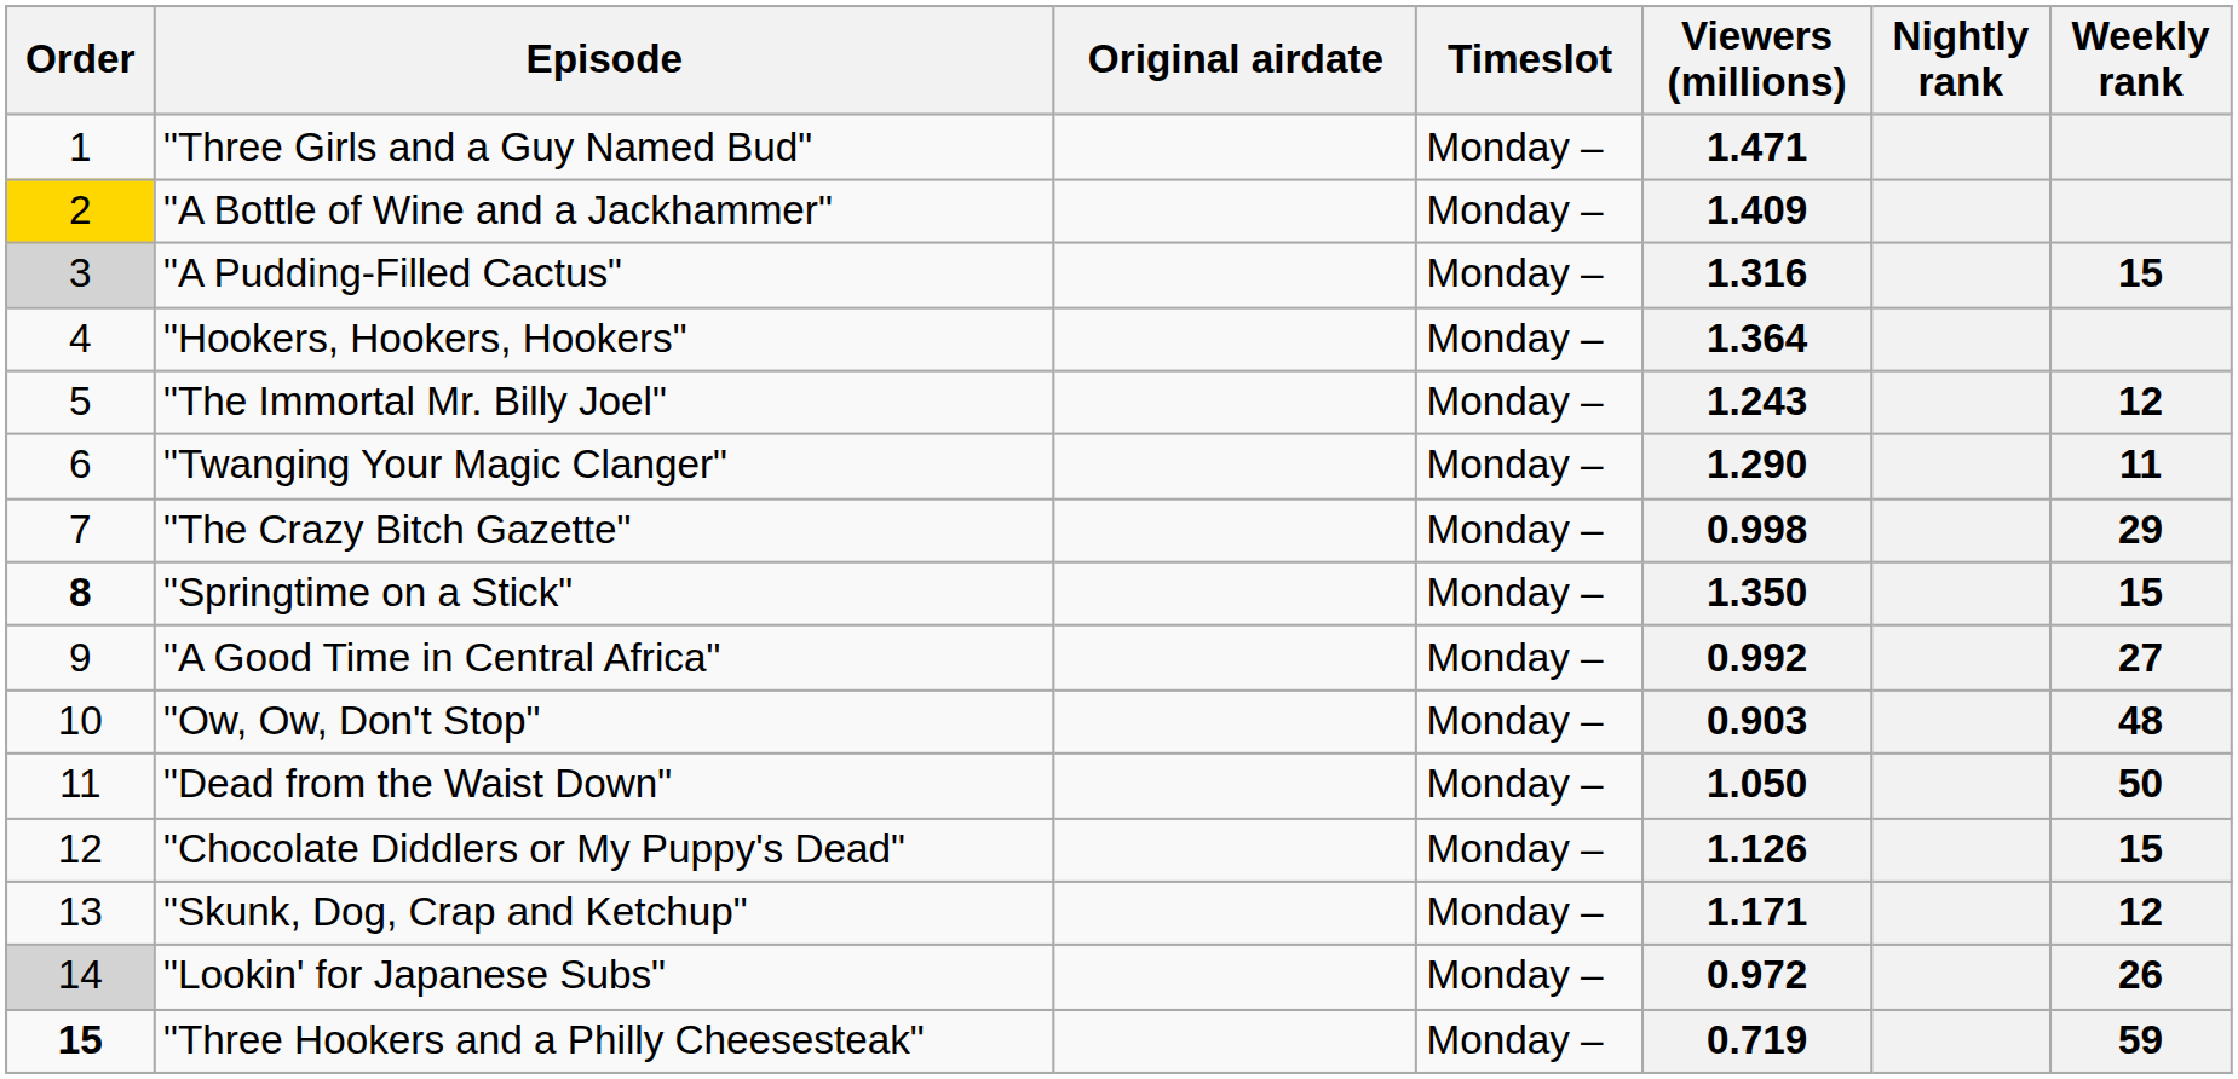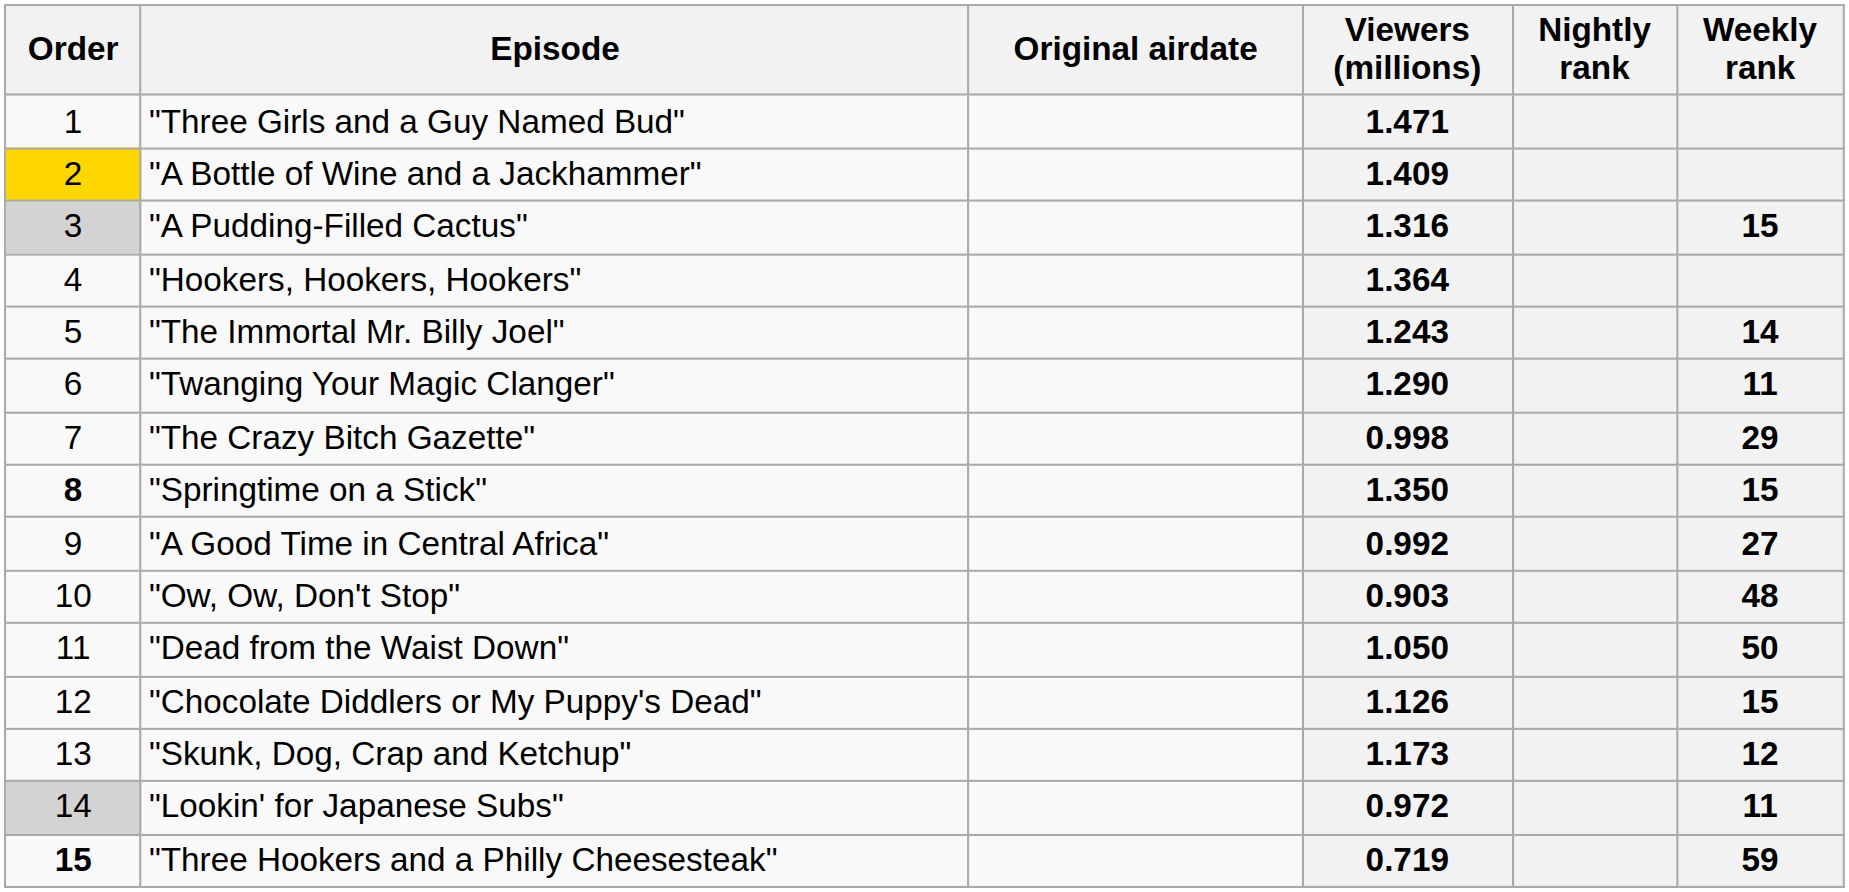- column: Timeslot | Monday – | Monday – | Monday – | Monday – | Monday – | Monday – | Monday – | Monday – | Monday – | Monday – | Monday – | Monday – | Monday – | Monday – | Monday –
"The Immortal Mr. Billy Joel" | Weekly rank: 12 -> 14
"Skunk, Dog, Crap and Ketchup" | Viewers (millions): 1.171 -> 1.173
"Lookin' for Japanese Subs" | Weekly rank: 26 -> 11
